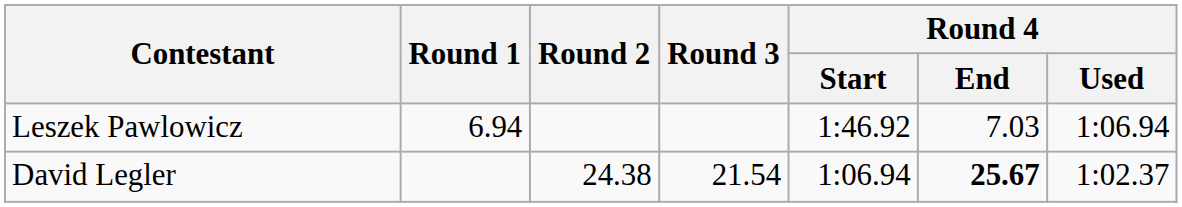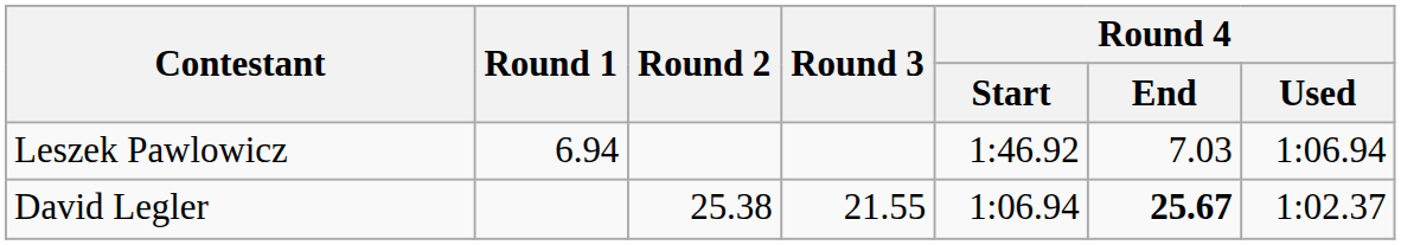David Legler | Round 2: 24.38 -> 25.38
David Legler | Round 3: 21.54 -> 21.55
